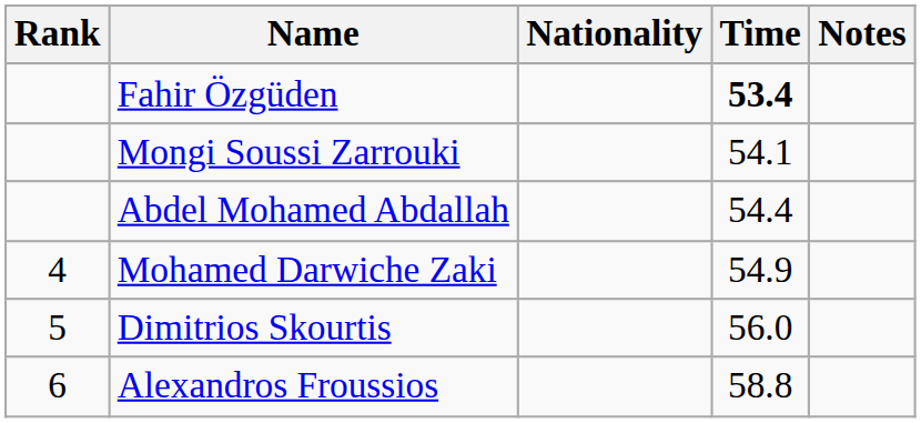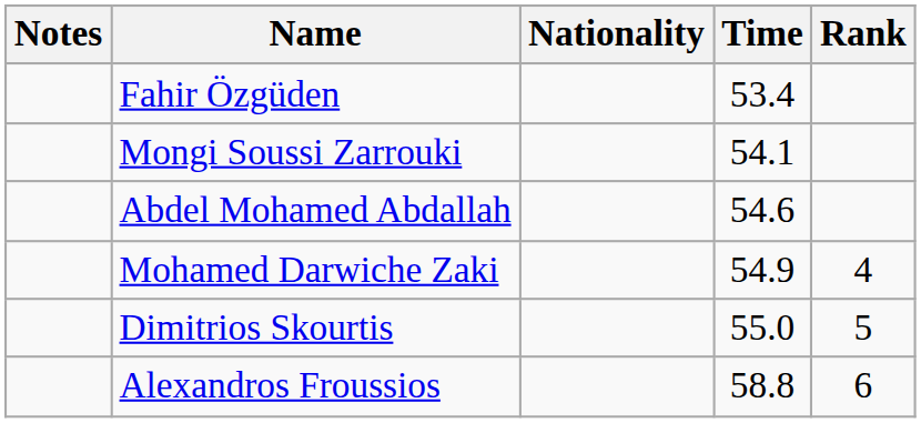columns swapped: Rank <-> Notes
Fahir Özgüden | Time: bold -> normal
Abdel Mohamed Abdallah | Time: 54.4 -> 54.6
Dimitrios Skourtis | Time: 56.0 -> 55.0
